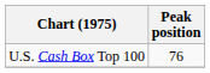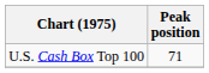U.S. Cash Box Top 100 | Peak position: 76 -> 71
